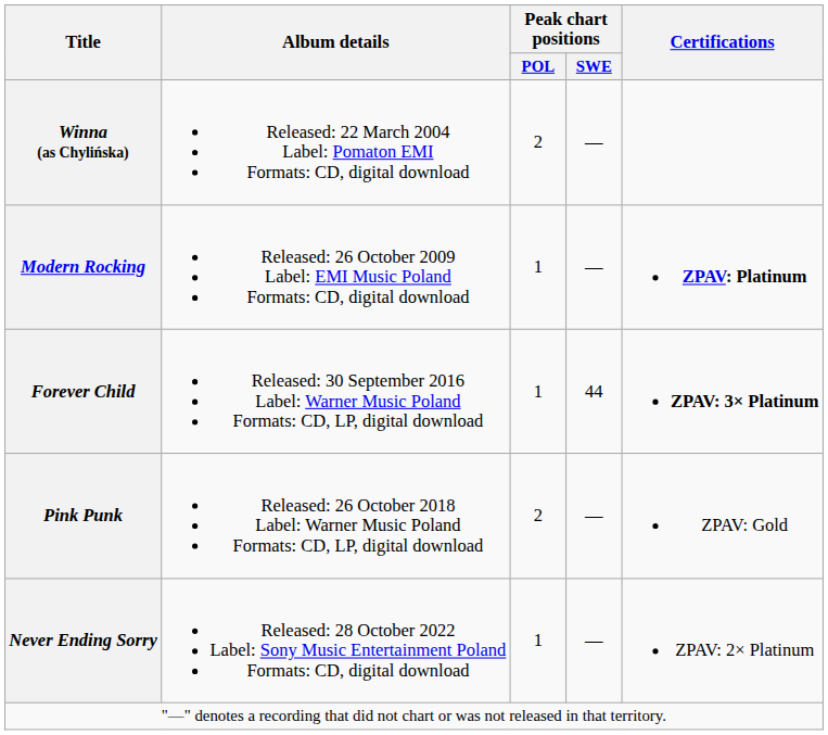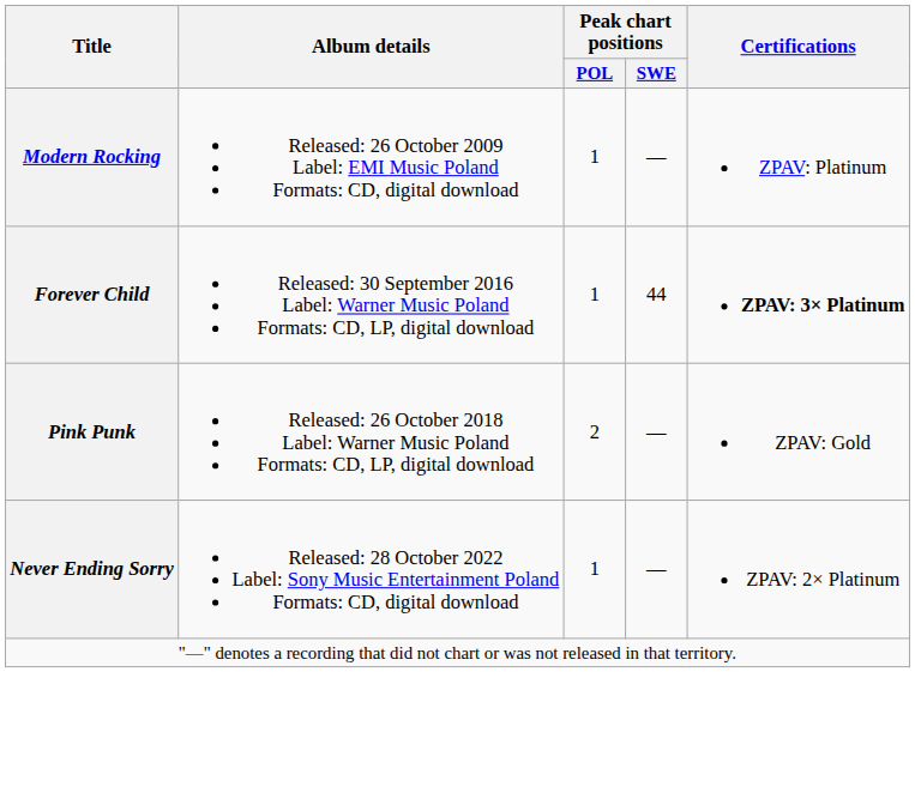- row: Winna (as Chylińska) | Released: 22 March 2004 Label: Pomaton EMI Formats: CD, digital download | 2 | —
Modern Rocking | Certifications: bold -> normal
